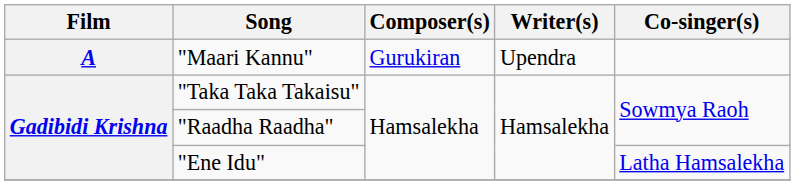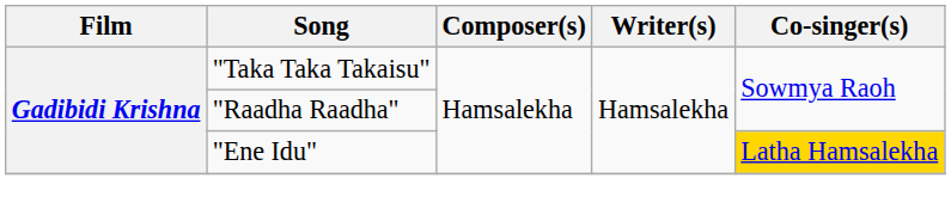- row: A | "Maari Kannu" | Gurukiran | Upendra
"Ene Idu" | Co-singer(s): no background -> gold background
